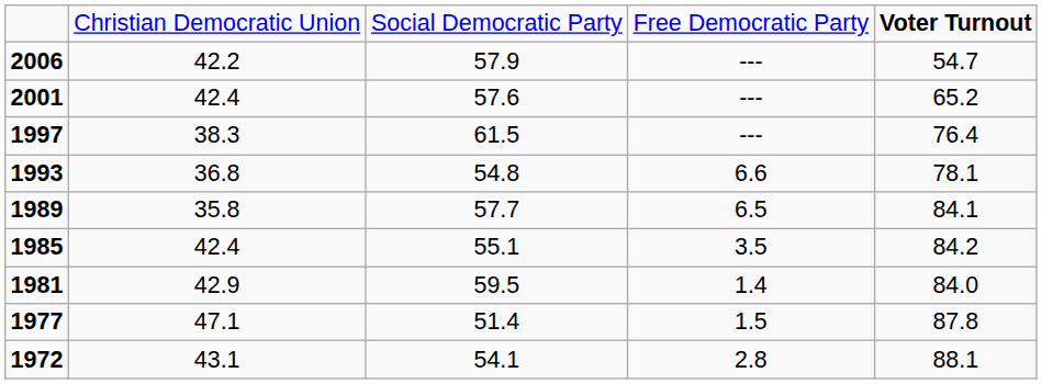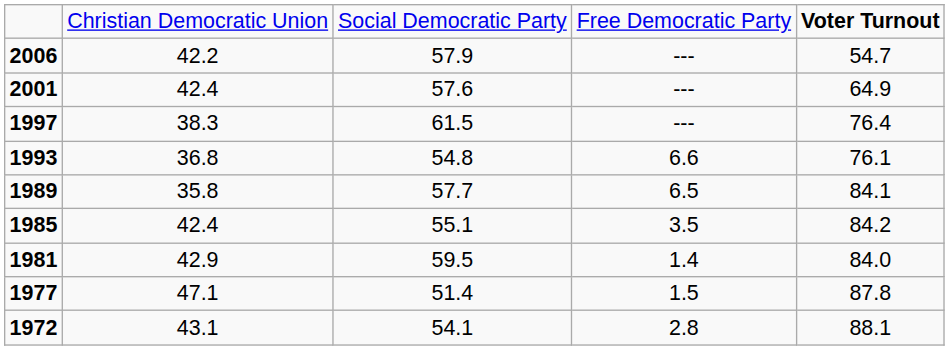2001 | column 5: 65.2 -> 64.9
1993 | column 5: 78.1 -> 76.1
